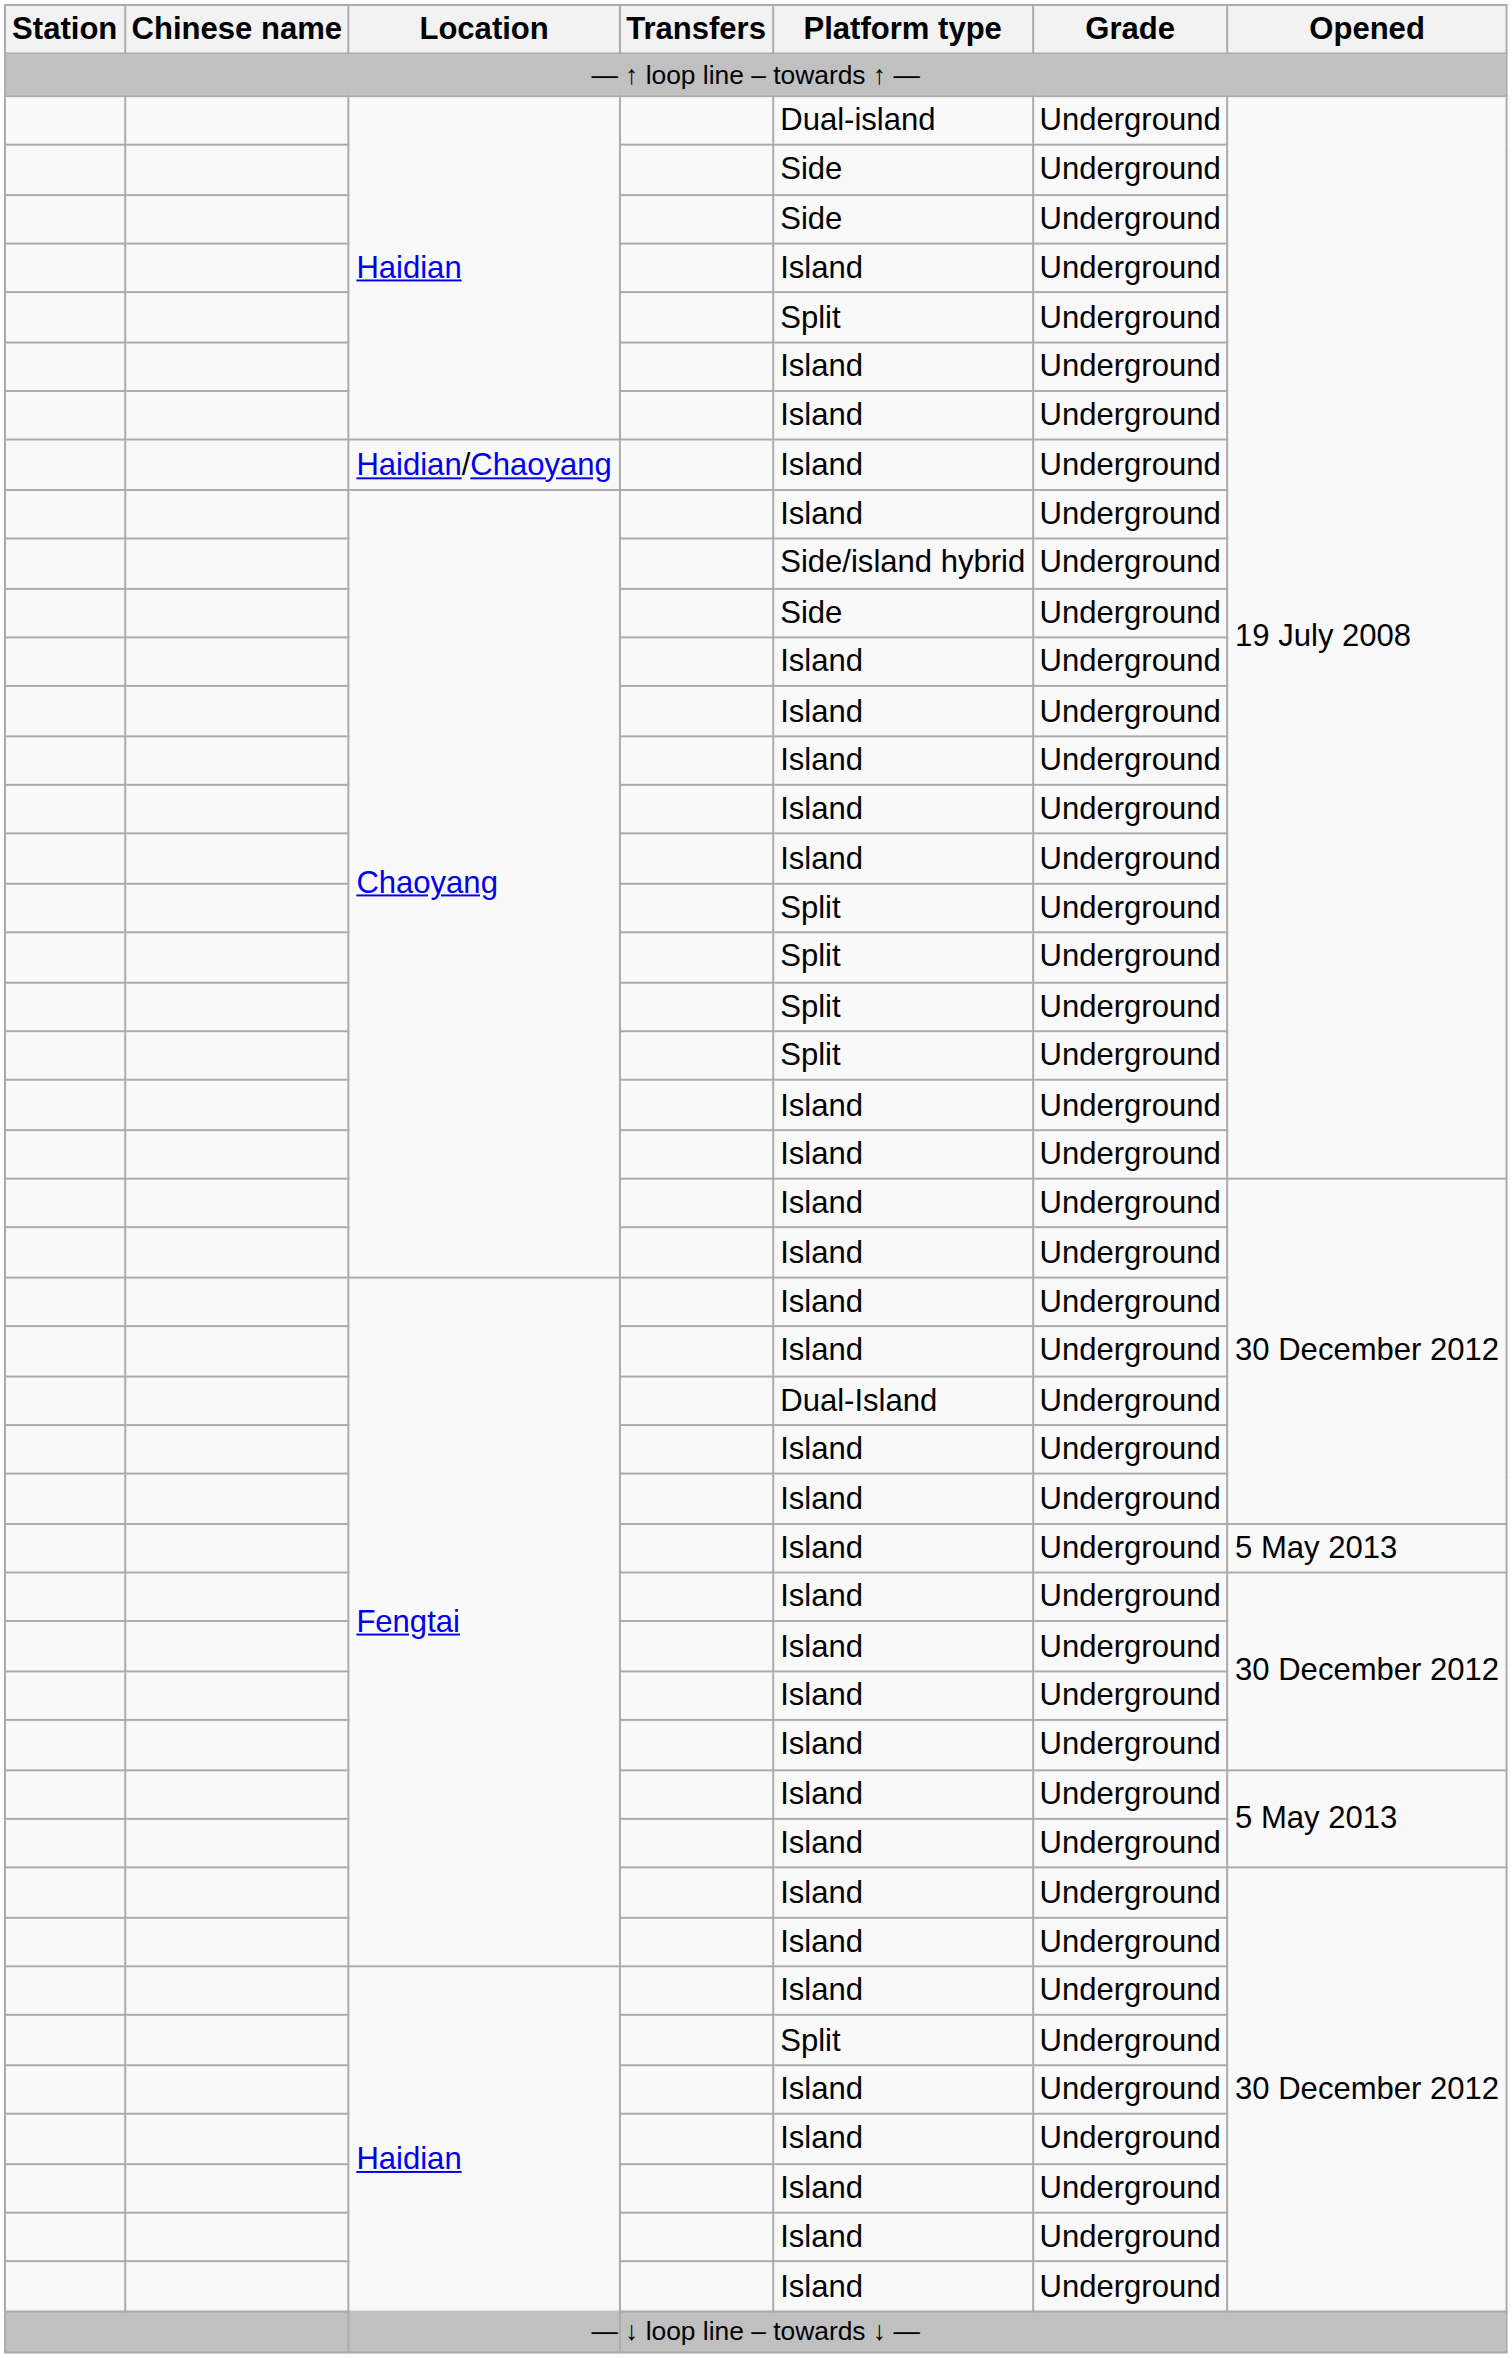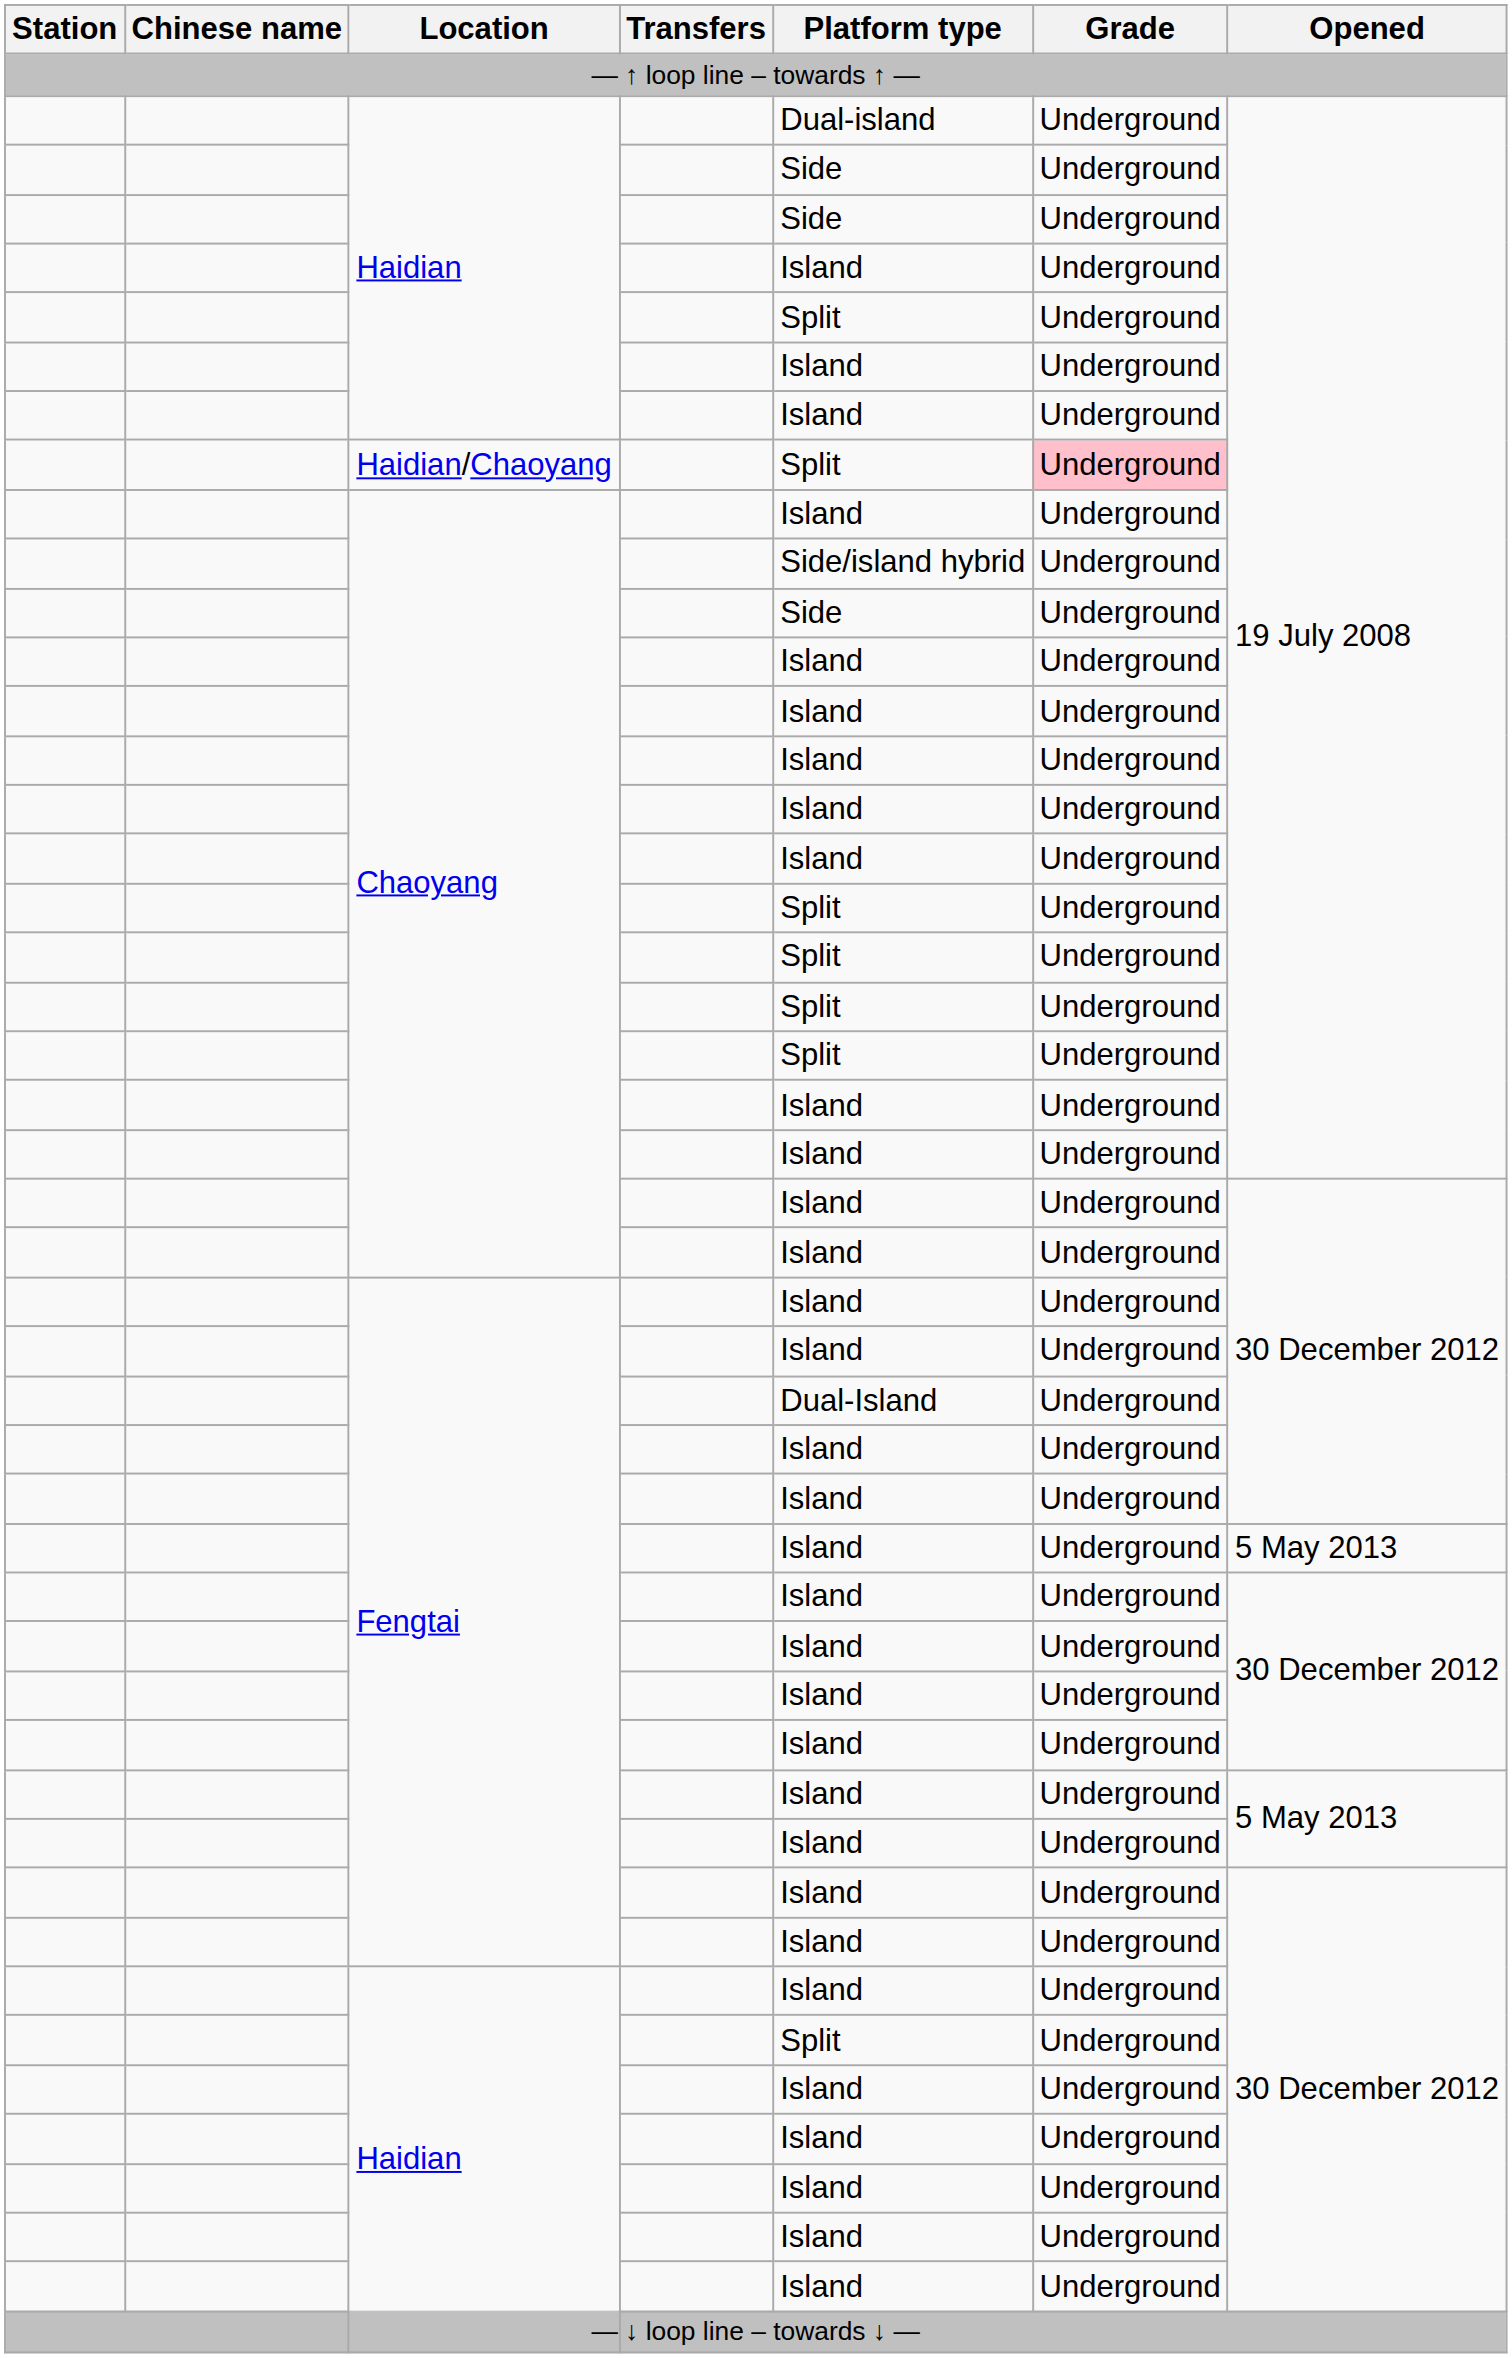Haidian/Chaoyang | Platform type: Island -> Split
Haidian/Chaoyang | Grade: no background -> pink background
